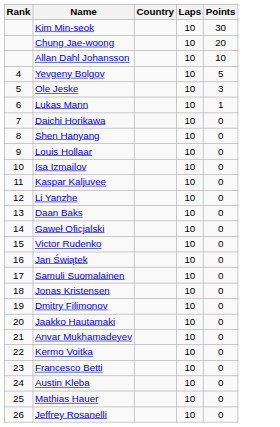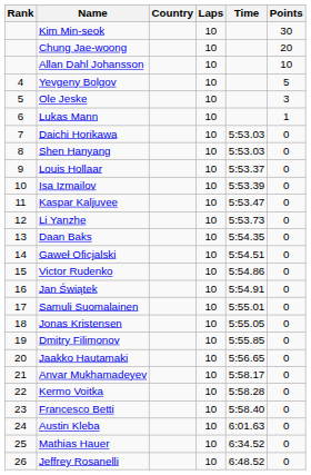+ column: Time | 5:53.03 | 5:53.03 | 5:53.37 | 5:53.39 | 5:53.47 | 5:53.73 | 5:54.35 | 5:54.51 | 5:54.86 | 5:54.91 | 5:55.01 | 5:55.05 | 5:55.85 | 5:56.65 | 5:58.17 | 5:58.28 | 5:58.40 | 6:01.63 | 6:34.52 | 6:48.52
